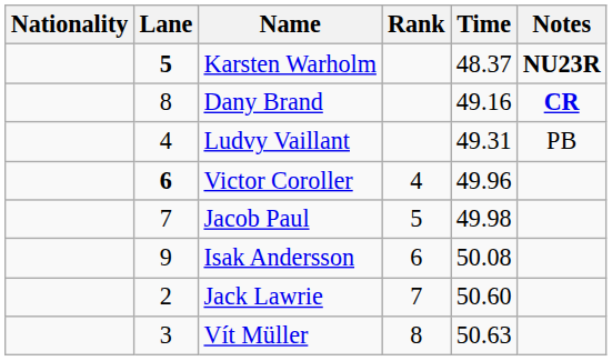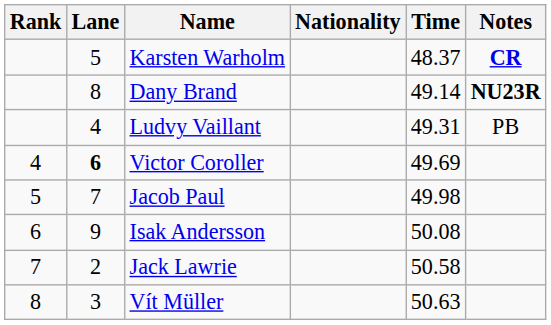columns swapped: Rank <-> Nationality
Karsten Warholm | Lane: bold -> normal
Karsten Warholm | Notes: NU23R -> CR
Dany Brand | Time: 49.16 -> 49.14
Dany Brand | Notes: CR -> NU23R
Victor Coroller | Time: 49.96 -> 49.69
Jack Lawrie | Time: 50.60 -> 50.58
